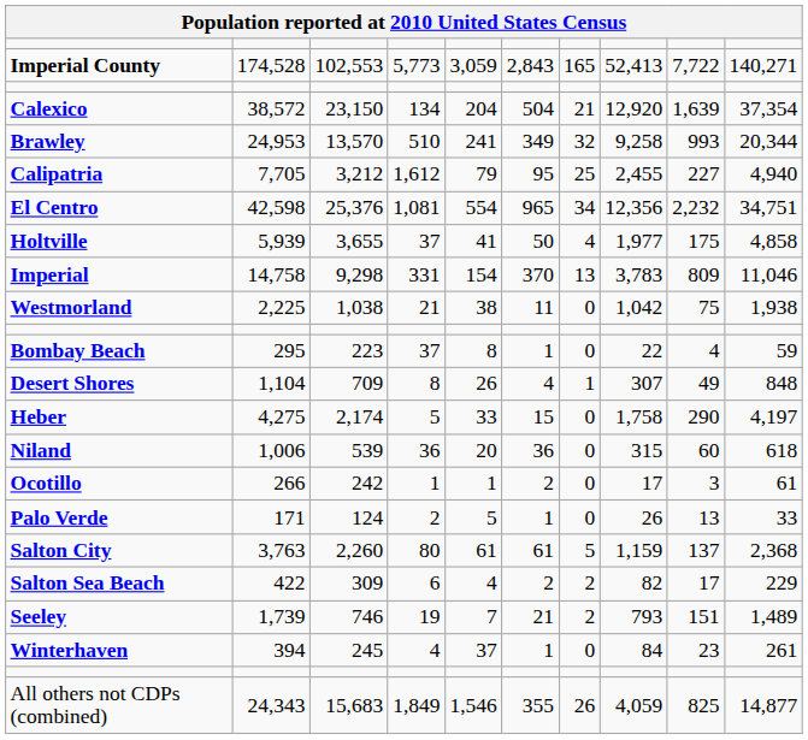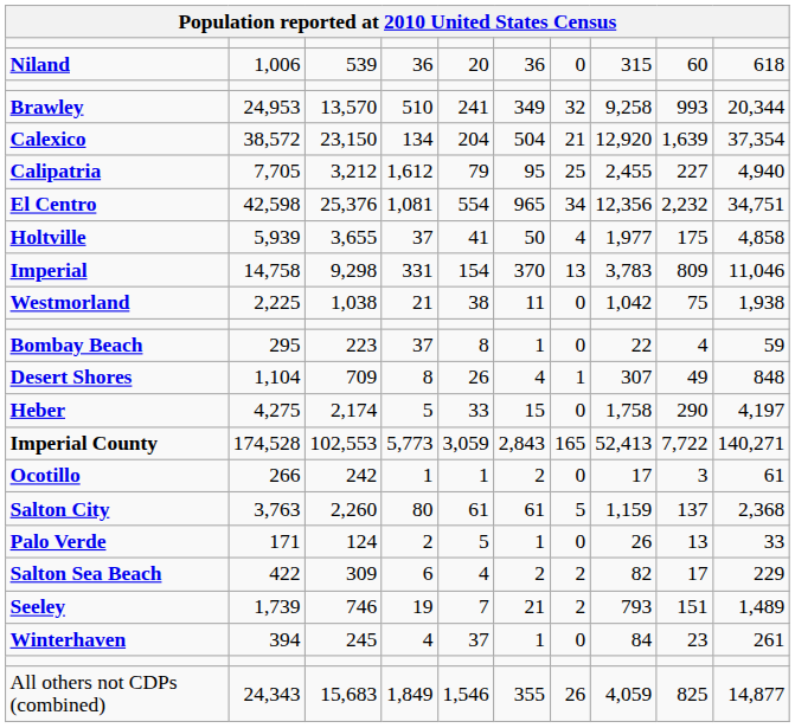rows swapped: Imperial County <-> Niland
rows swapped: Brawley <-> Calexico
rows swapped: Palo Verde <-> Salton City
